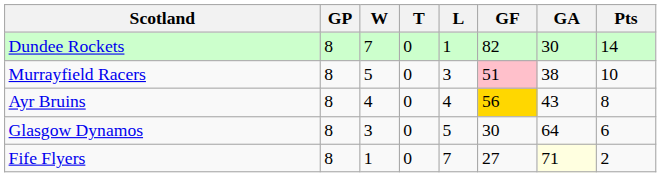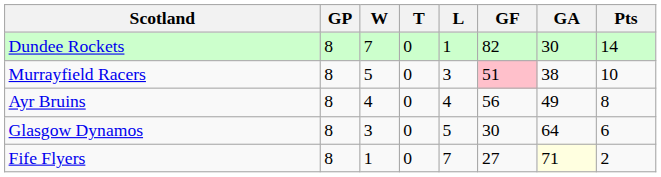Ayr Bruins | GF: gold background -> no background
Ayr Bruins | GA: 43 -> 49
